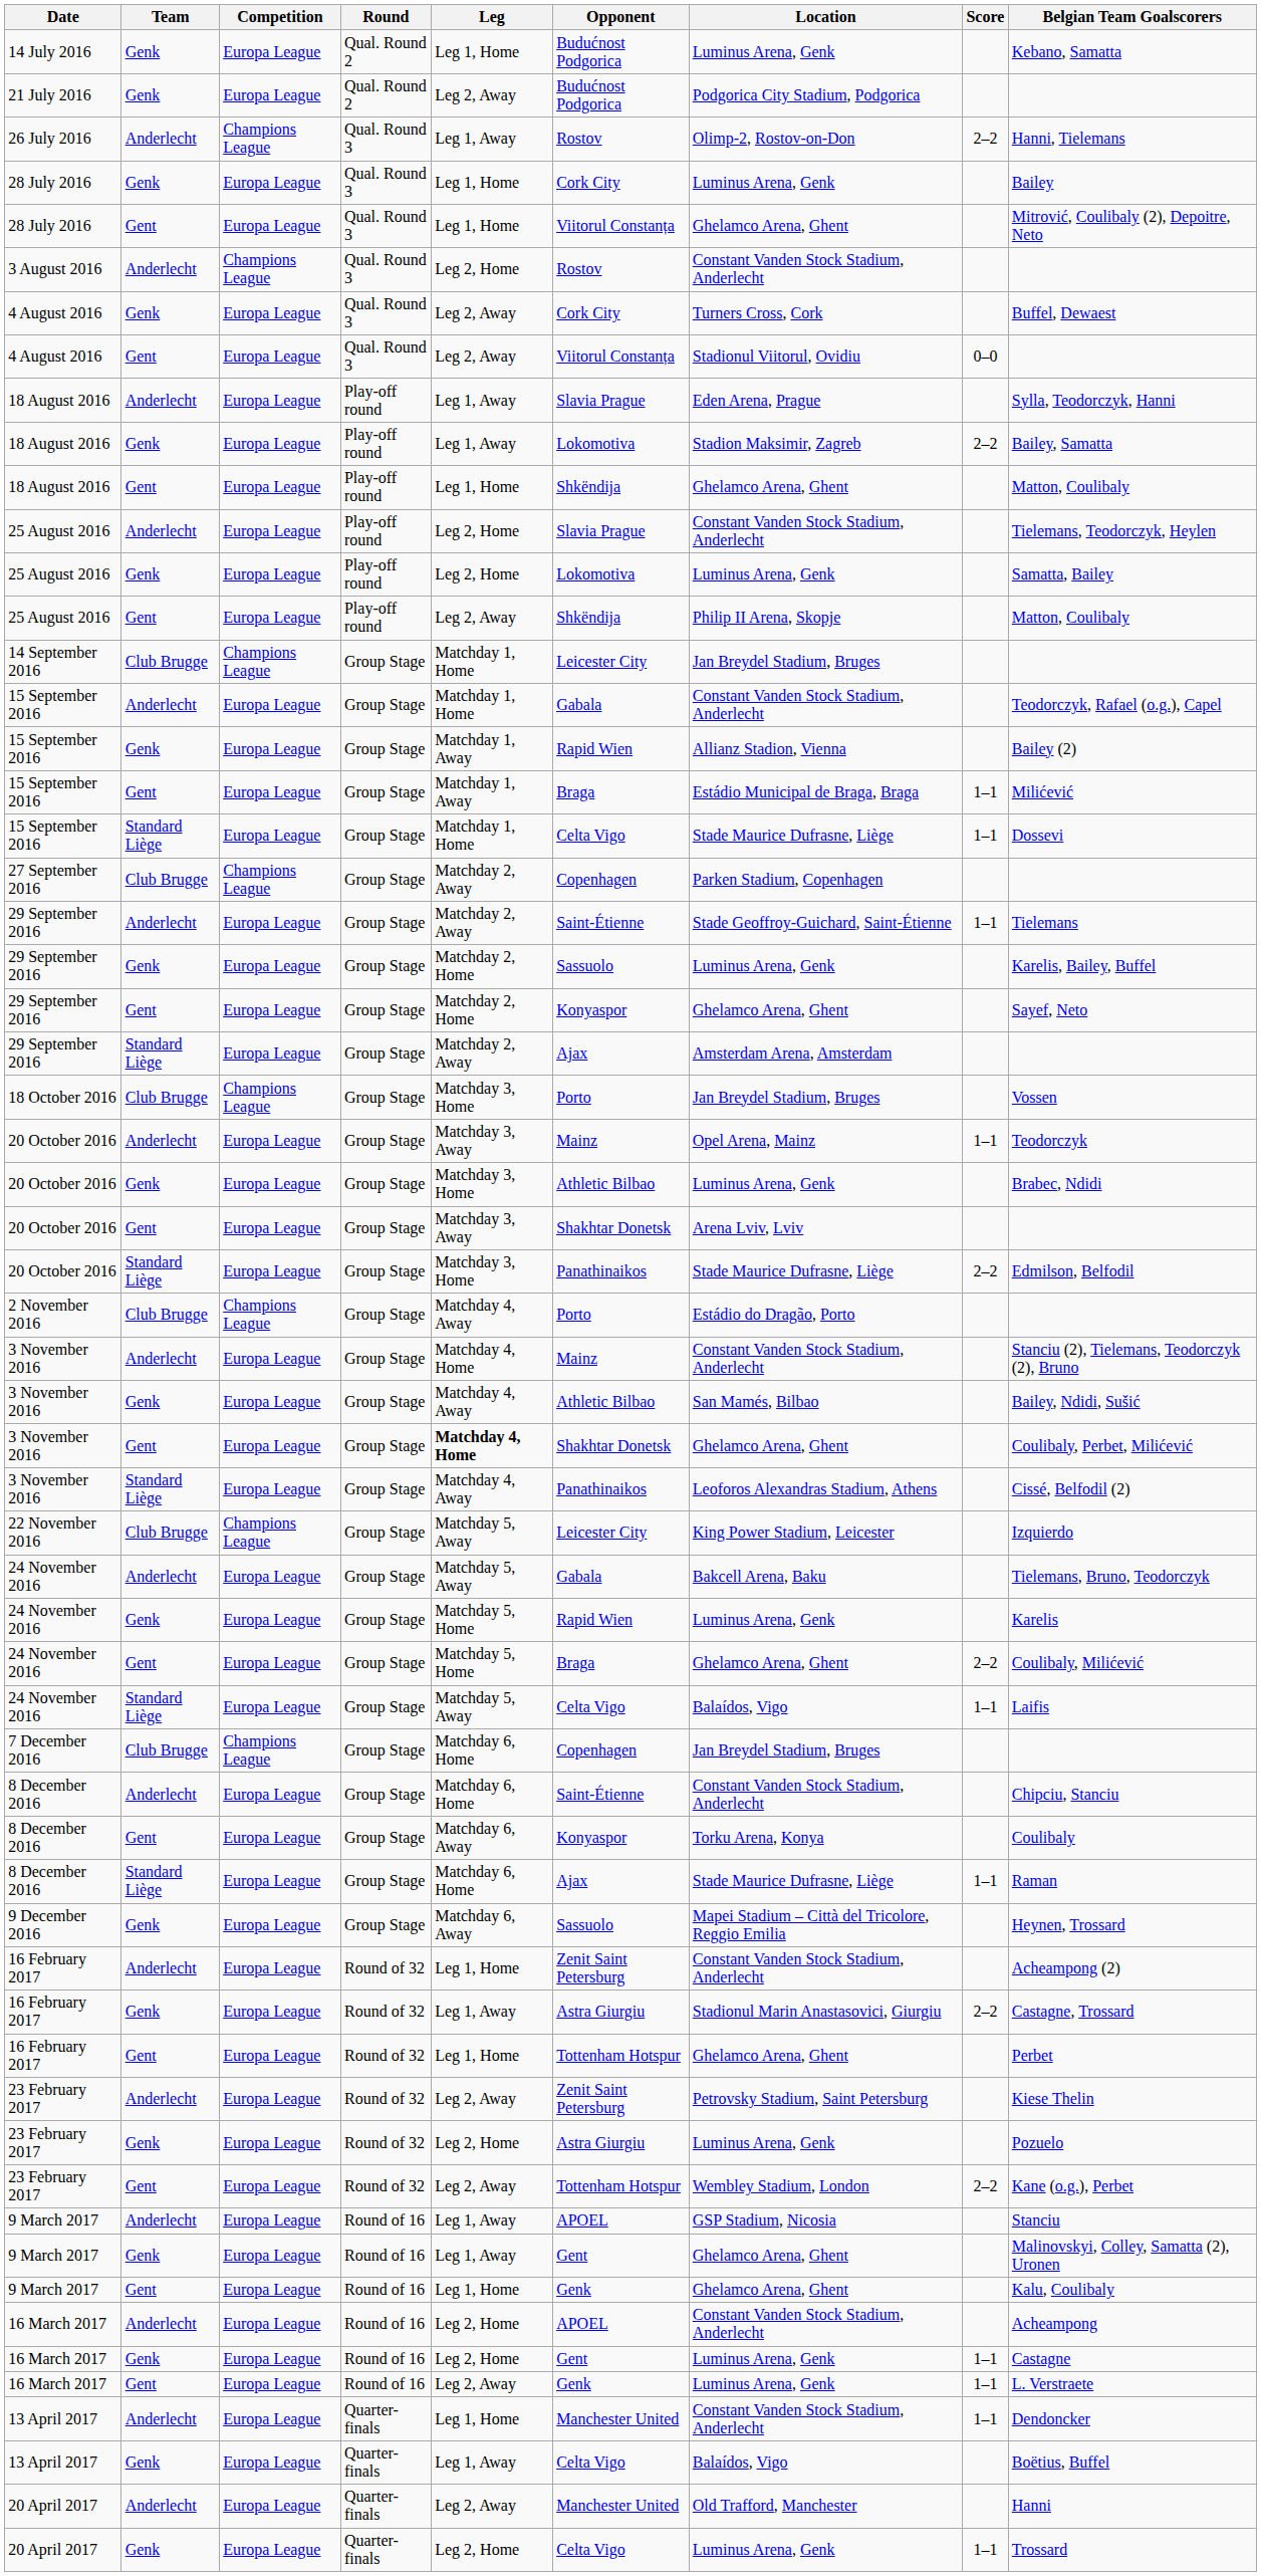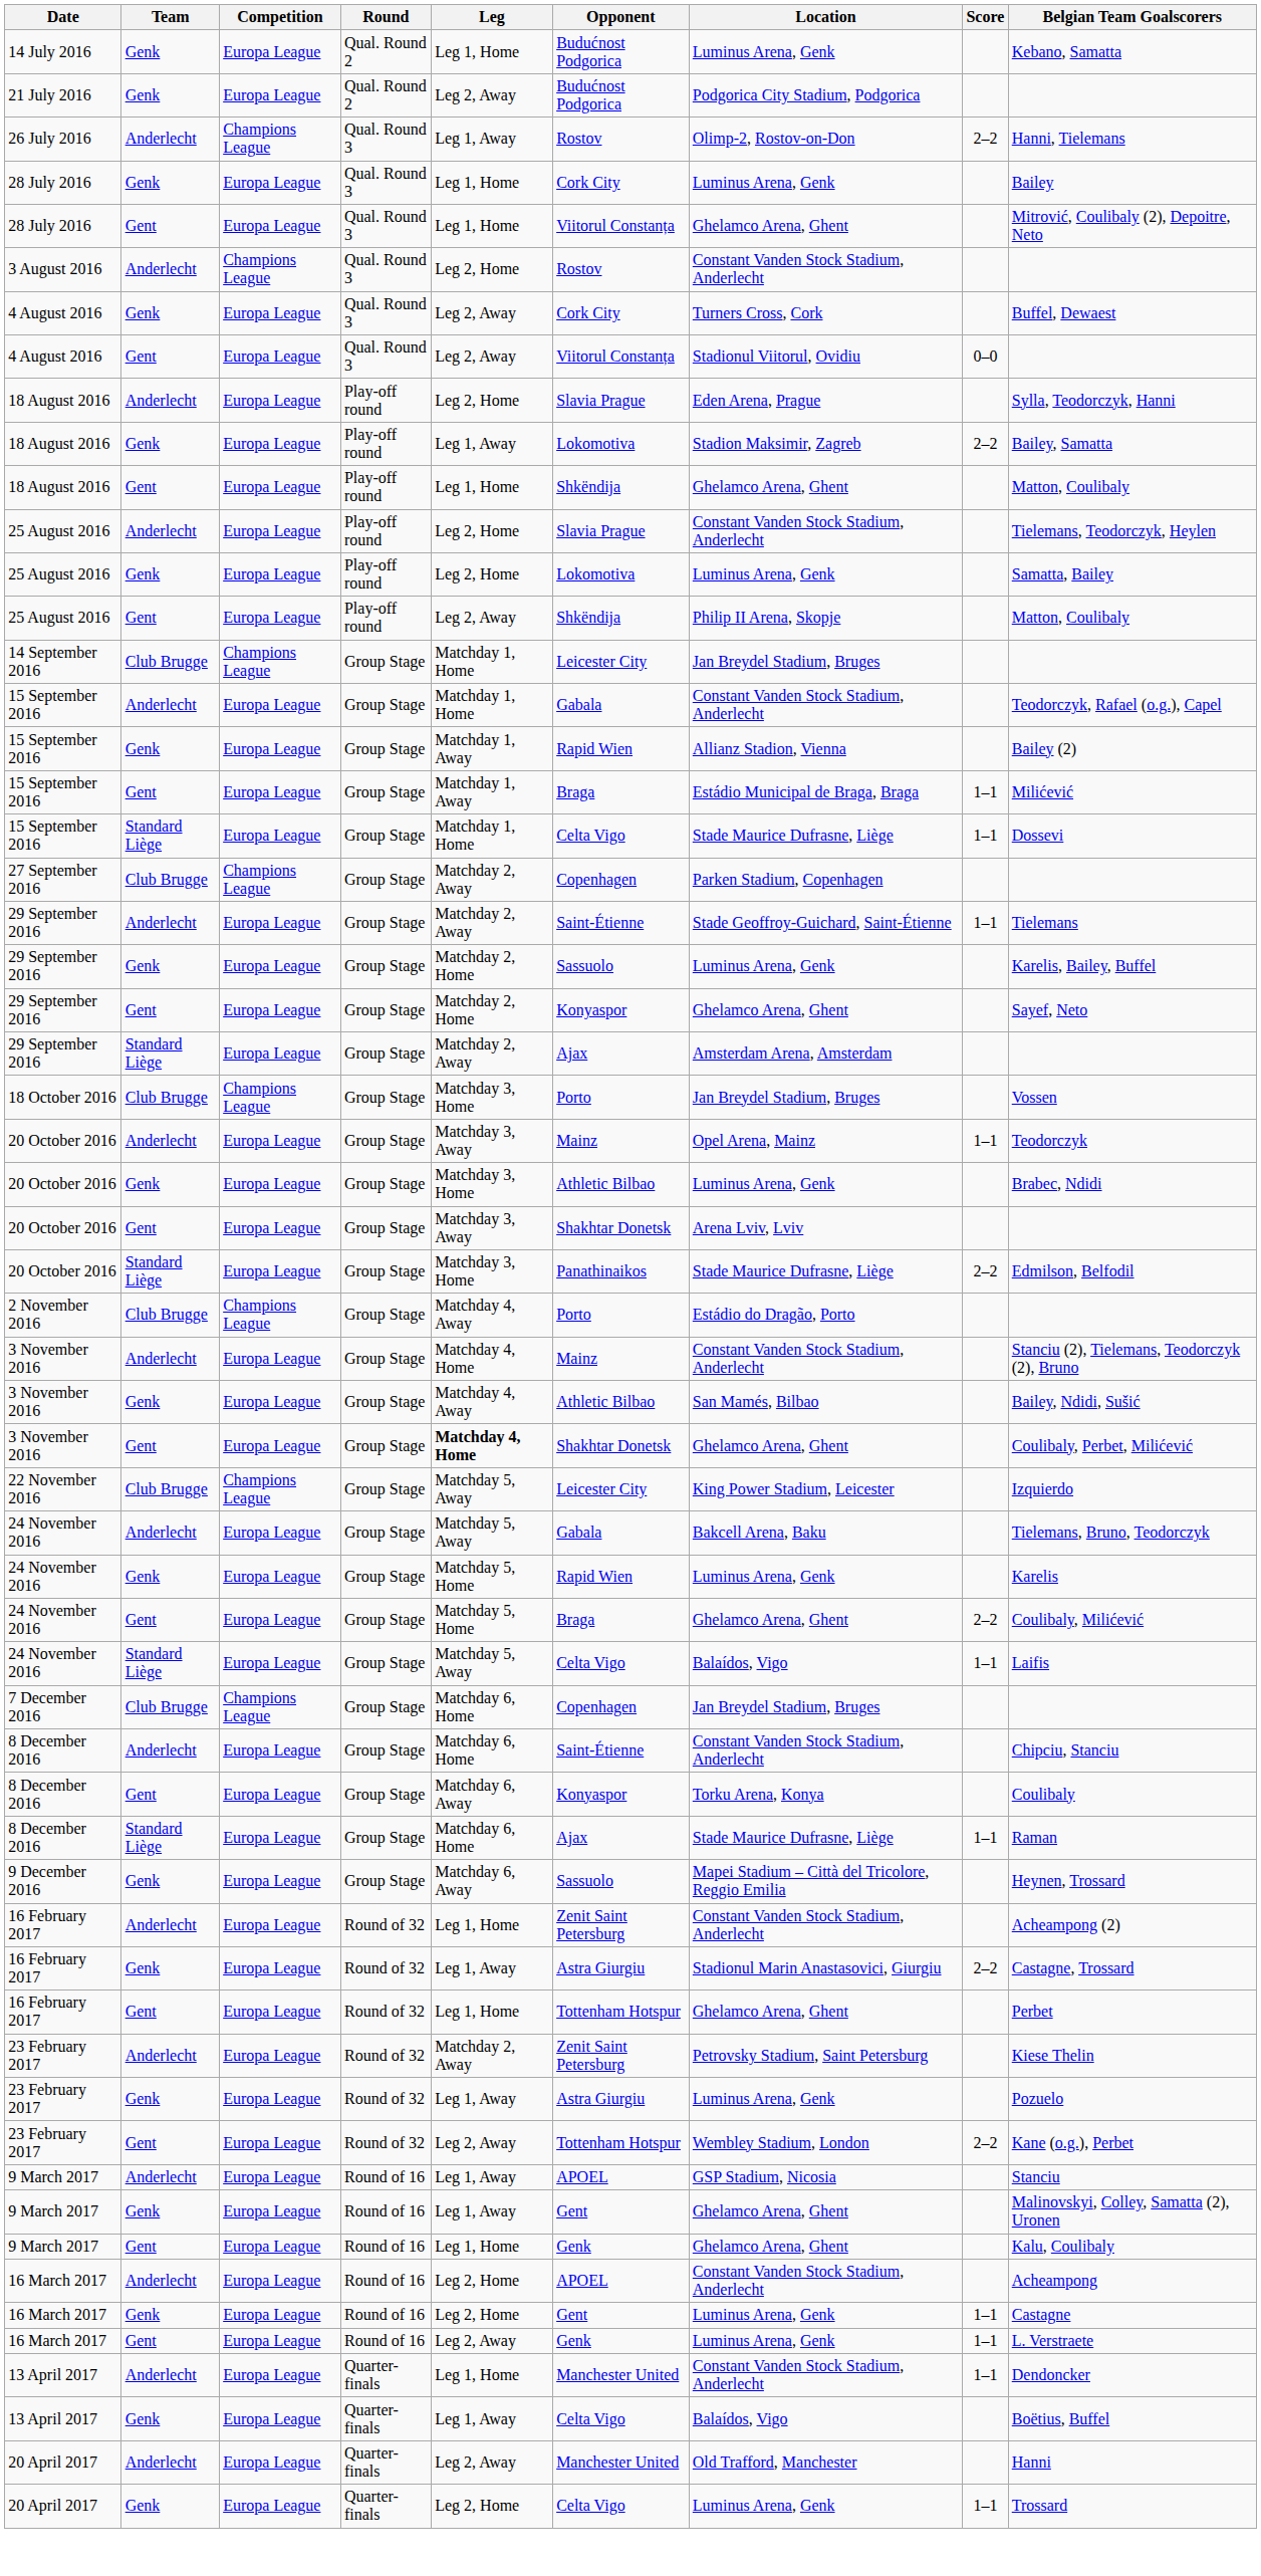18 August 2016 / Anderlecht | Leg: Leg 1, Away -> Leg 2, Home
- row: 3 November 2016 | Standard Liège | Europa League | Group Stage | Matchday 4, Away | Panathinaikos | Leoforos Alexandras Stadium, Athens | Cissé, Belfodil (2)
23 February 2017 / Anderlecht | Leg: Leg 2, Away -> Matchday 2, Away
23 February 2017 / Genk | Leg: Leg 2, Home -> Leg 1, Away
